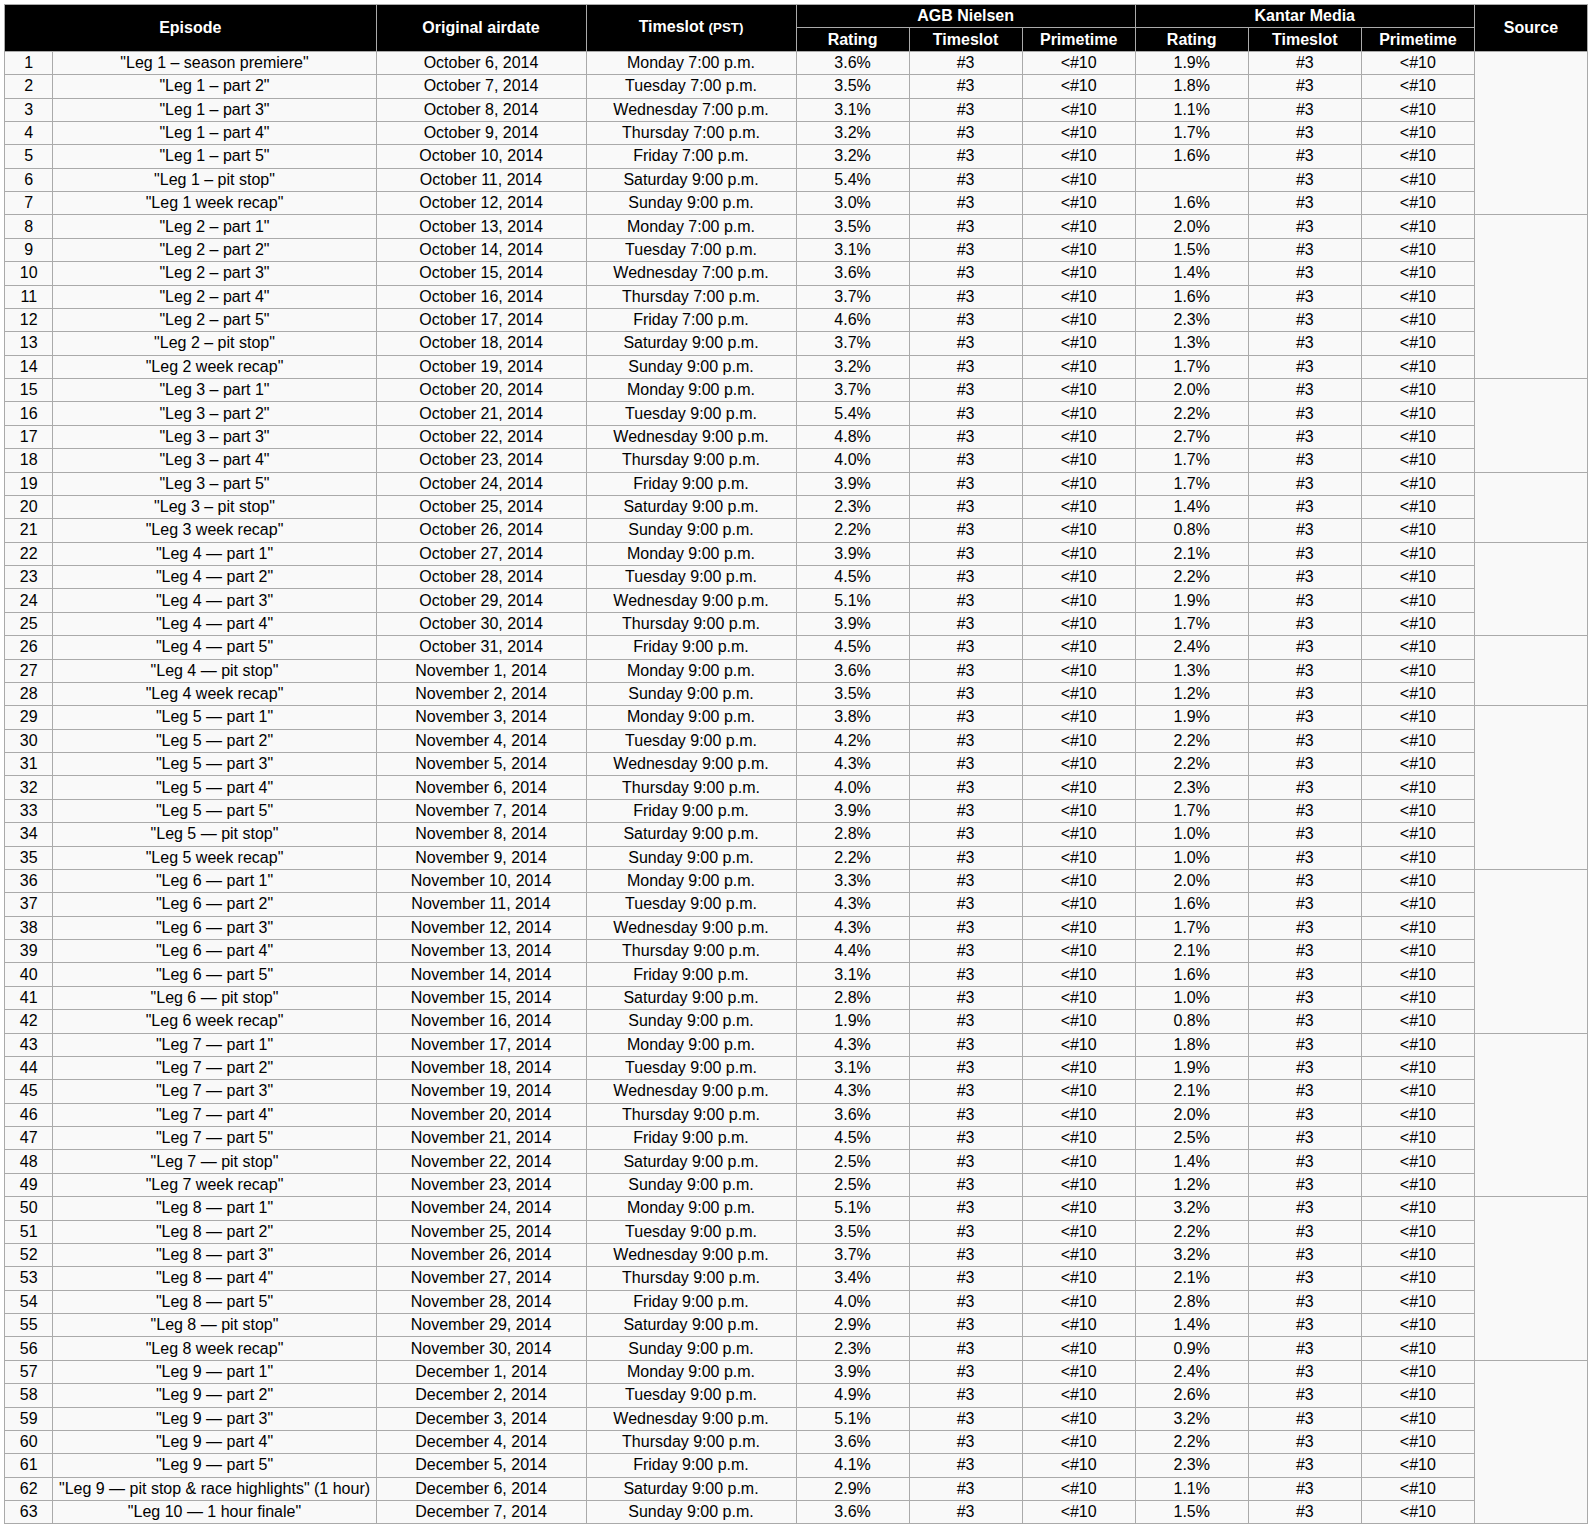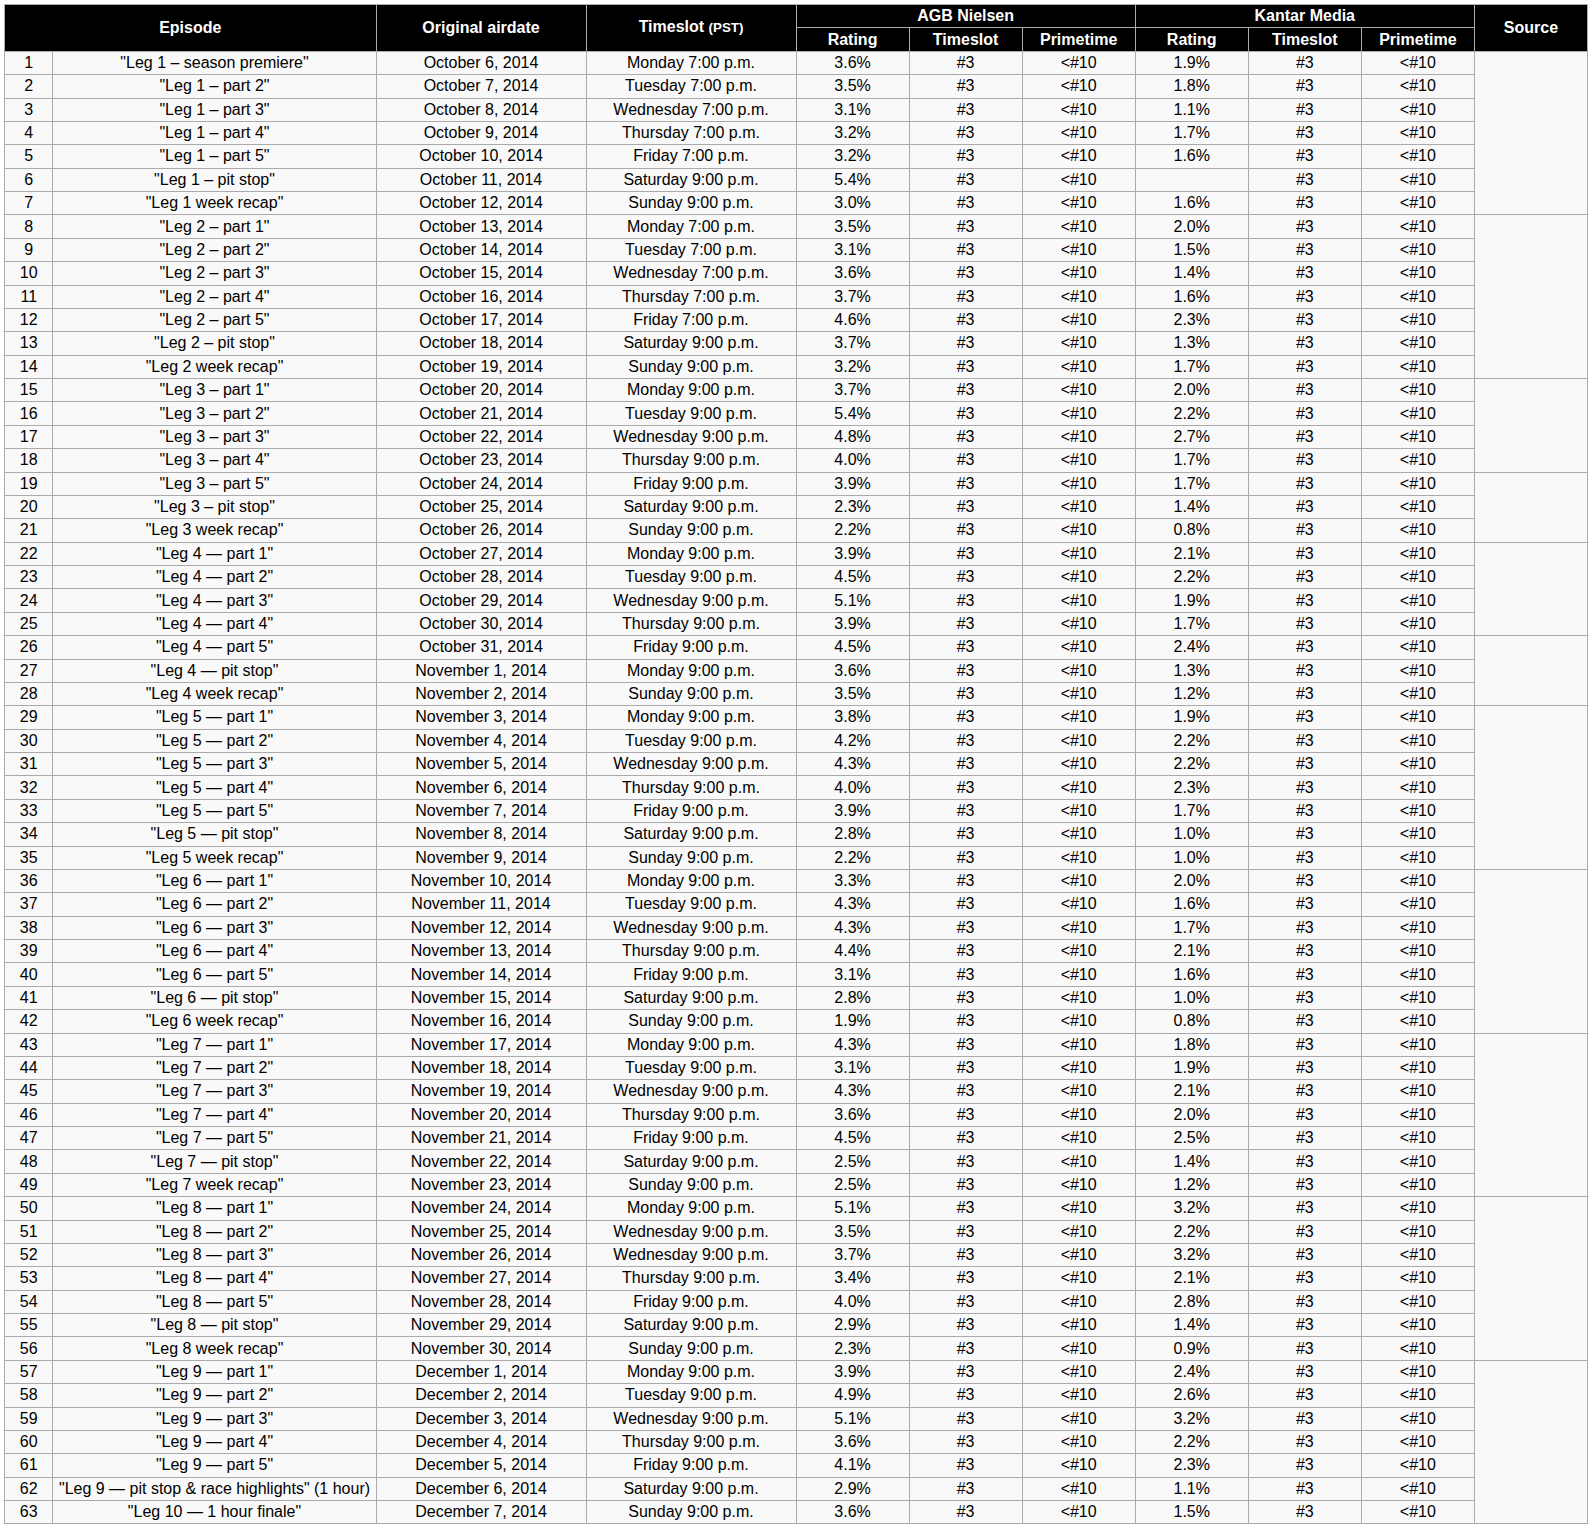"Leg 8 — part 2" | Timeslot (PST): Tuesday 9:00 p.m. -> Wednesday 9:00 p.m.
